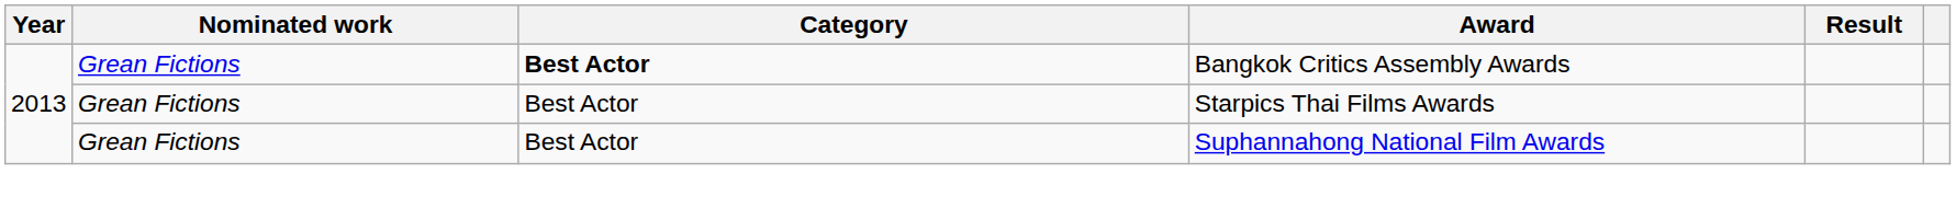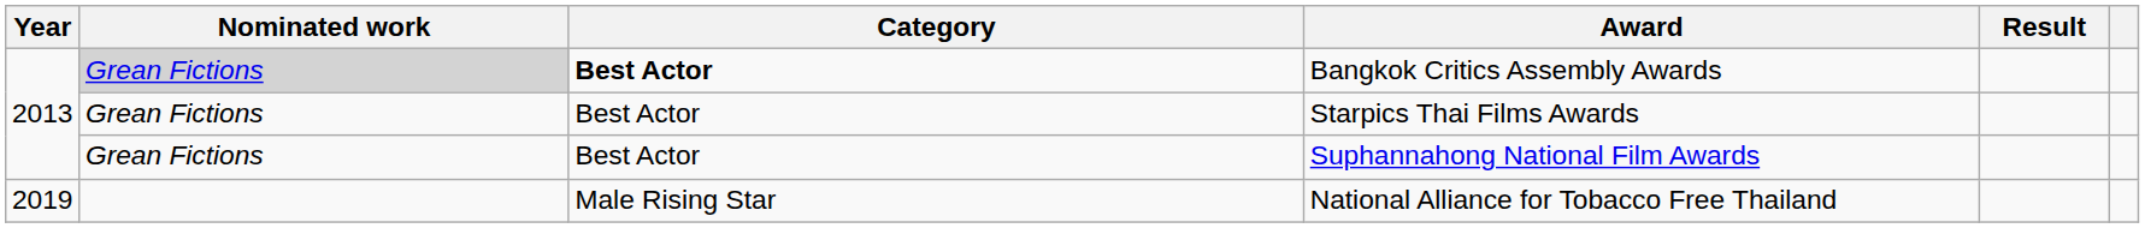Bangkok Critics Assembly Awards | Nominated work: no background -> lightgrey background
+ row: 2019 | Male Rising Star | National Alliance for Tobacco Free Thailand
